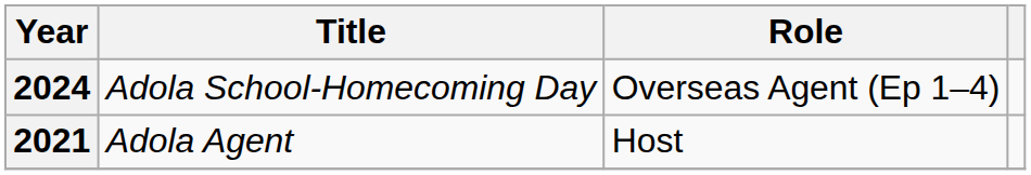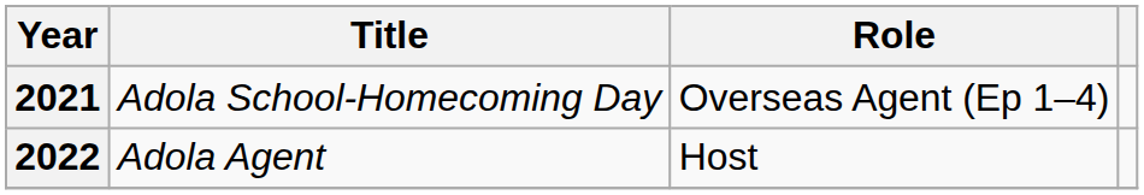Adola School-Homecoming Day | Year: 2024 -> 2021
Adola Agent | Year: 2021 -> 2022
